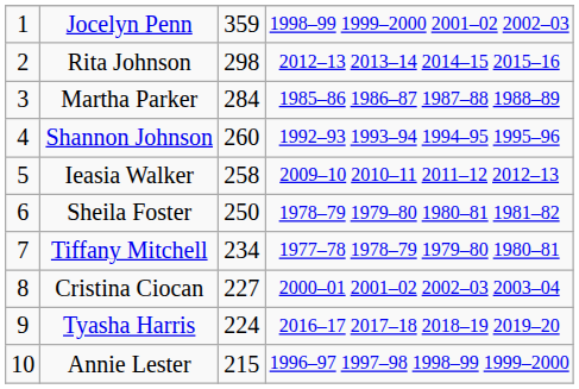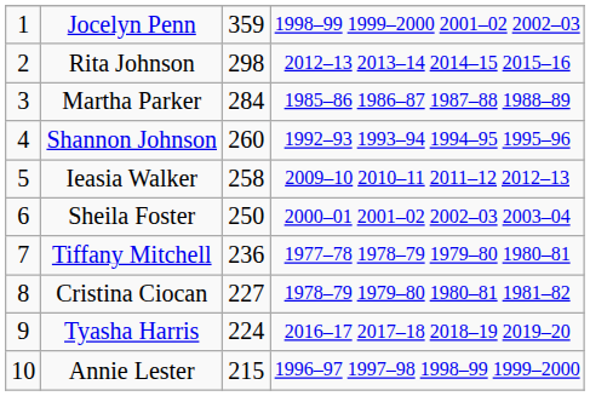Sheila Foster | column 4: 1978–79 1979–80 1980–81 1981–82 -> 2000–01 2001–02 2002–03 2003–04
Tiffany Mitchell | column 3: 234 -> 236
Cristina Ciocan | column 4: 2000–01 2001–02 2002–03 2003–04 -> 1978–79 1979–80 1980–81 1981–82
